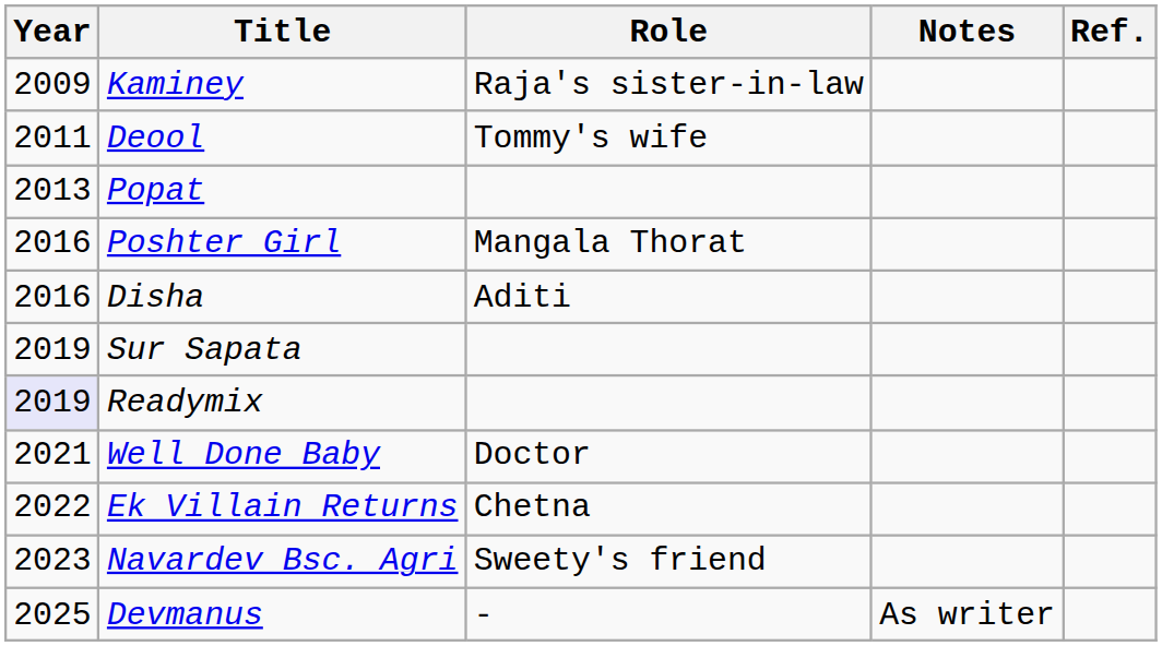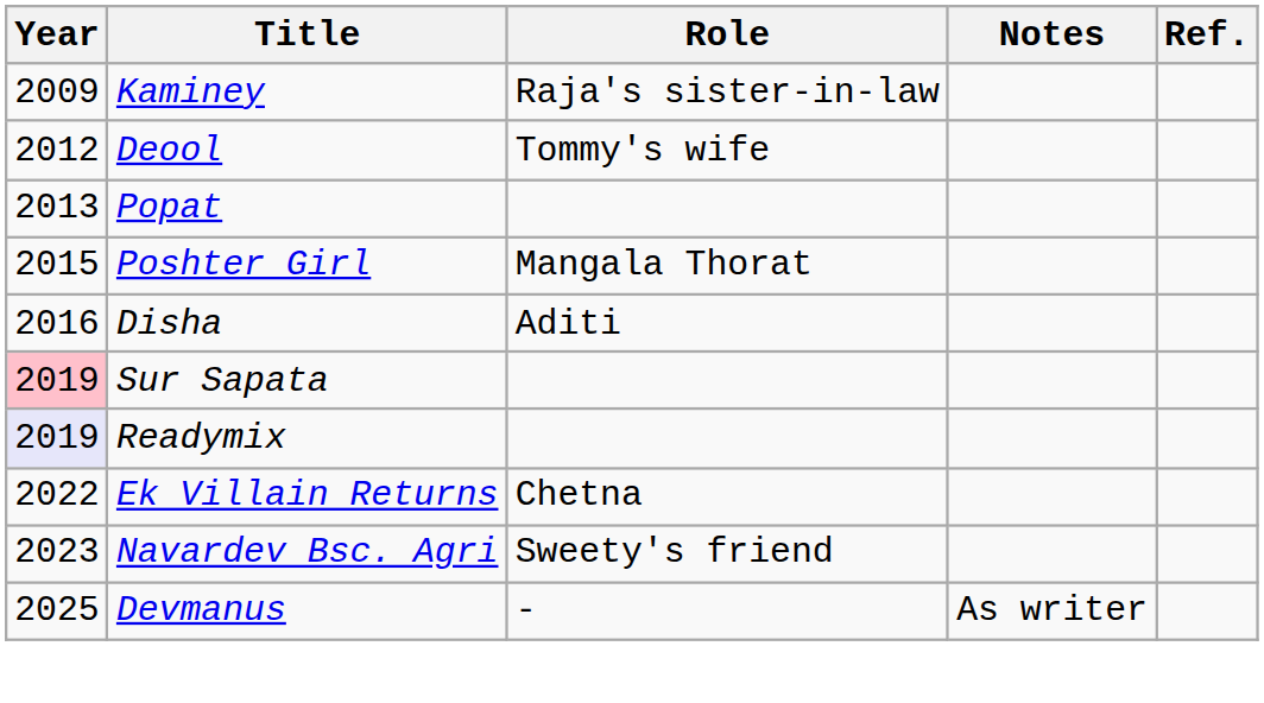Deool | Year: 2011 -> 2012
Poshter Girl | Year: 2016 -> 2015
Sur Sapata | Year: no background -> pink background
- row: 2021 | Well Done Baby | Doctor
